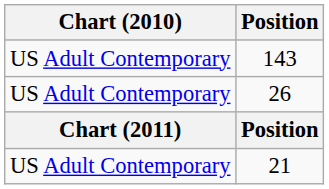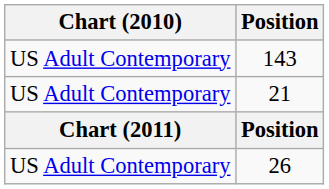rows swapped: 26 <-> 21
